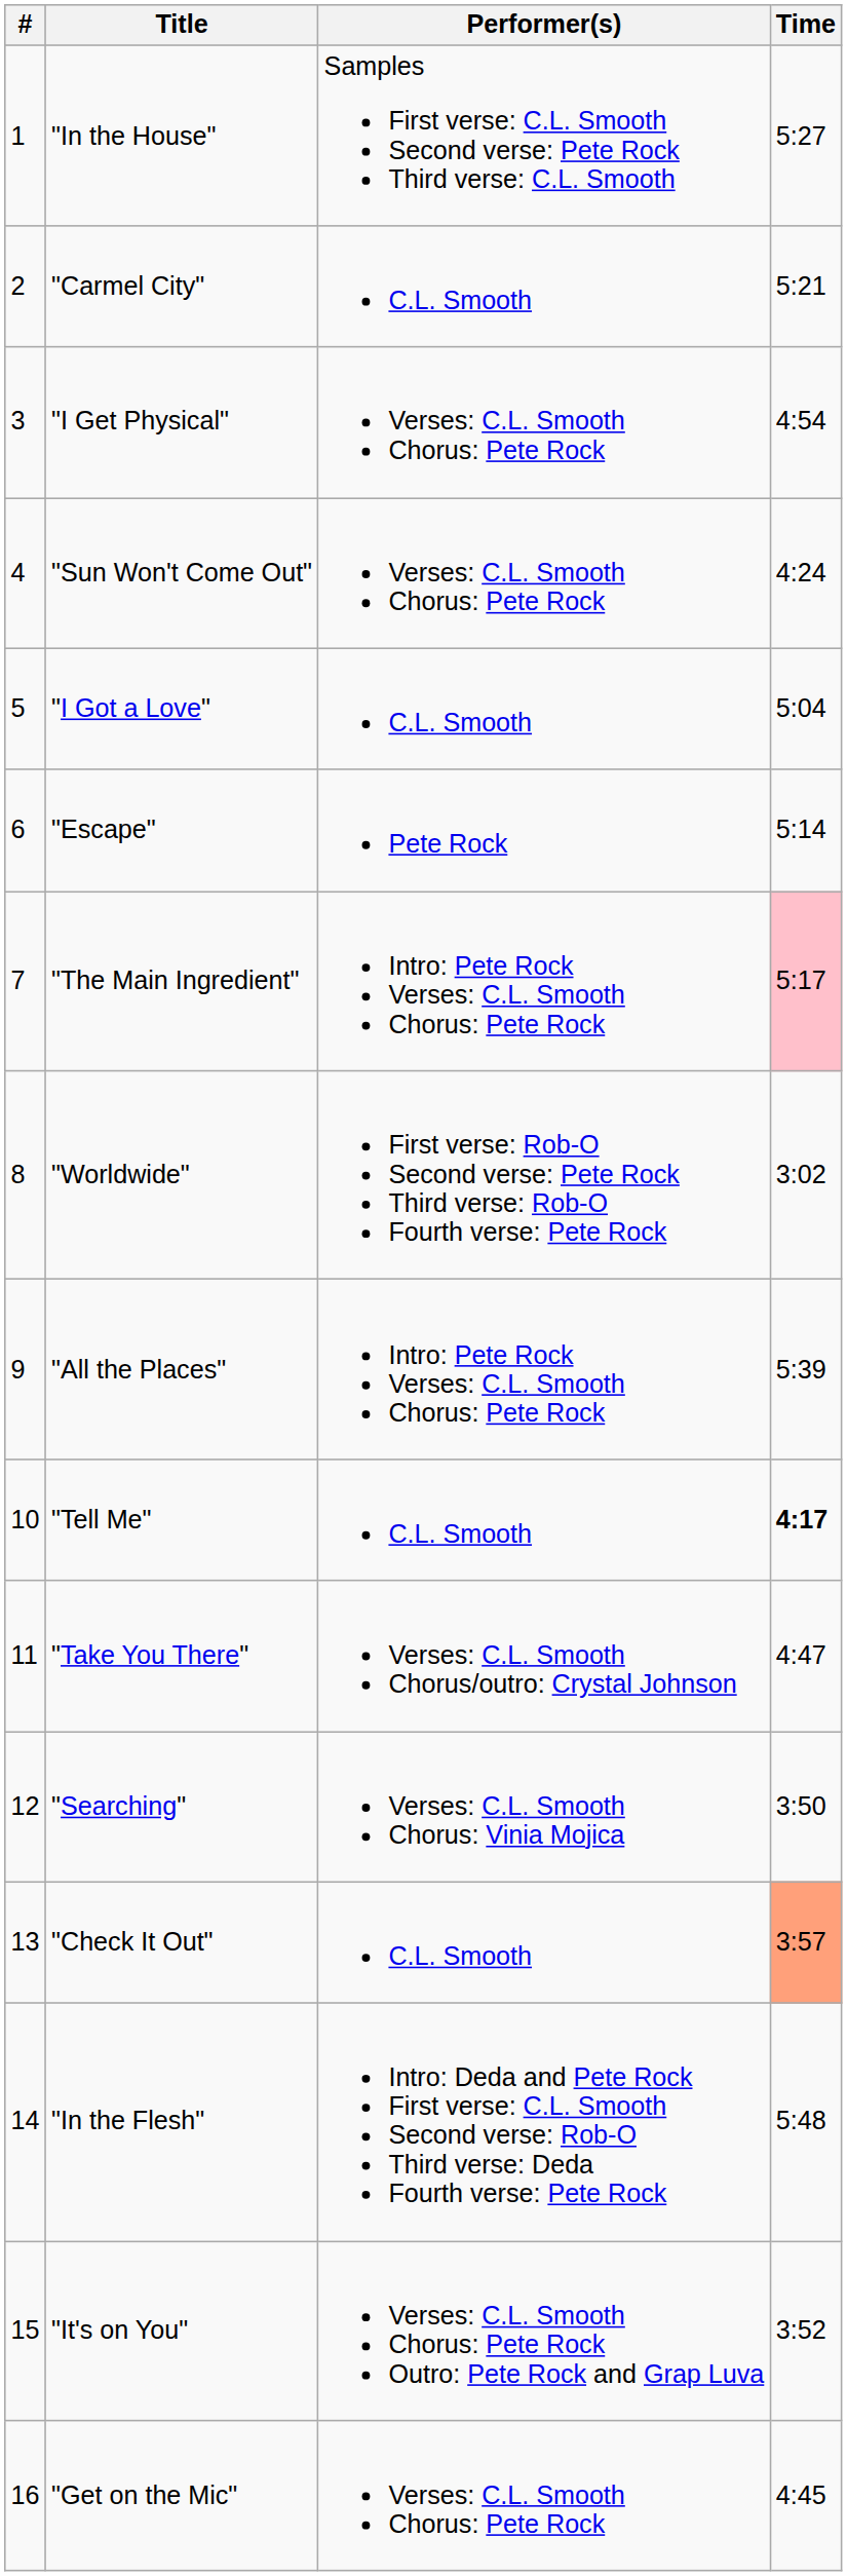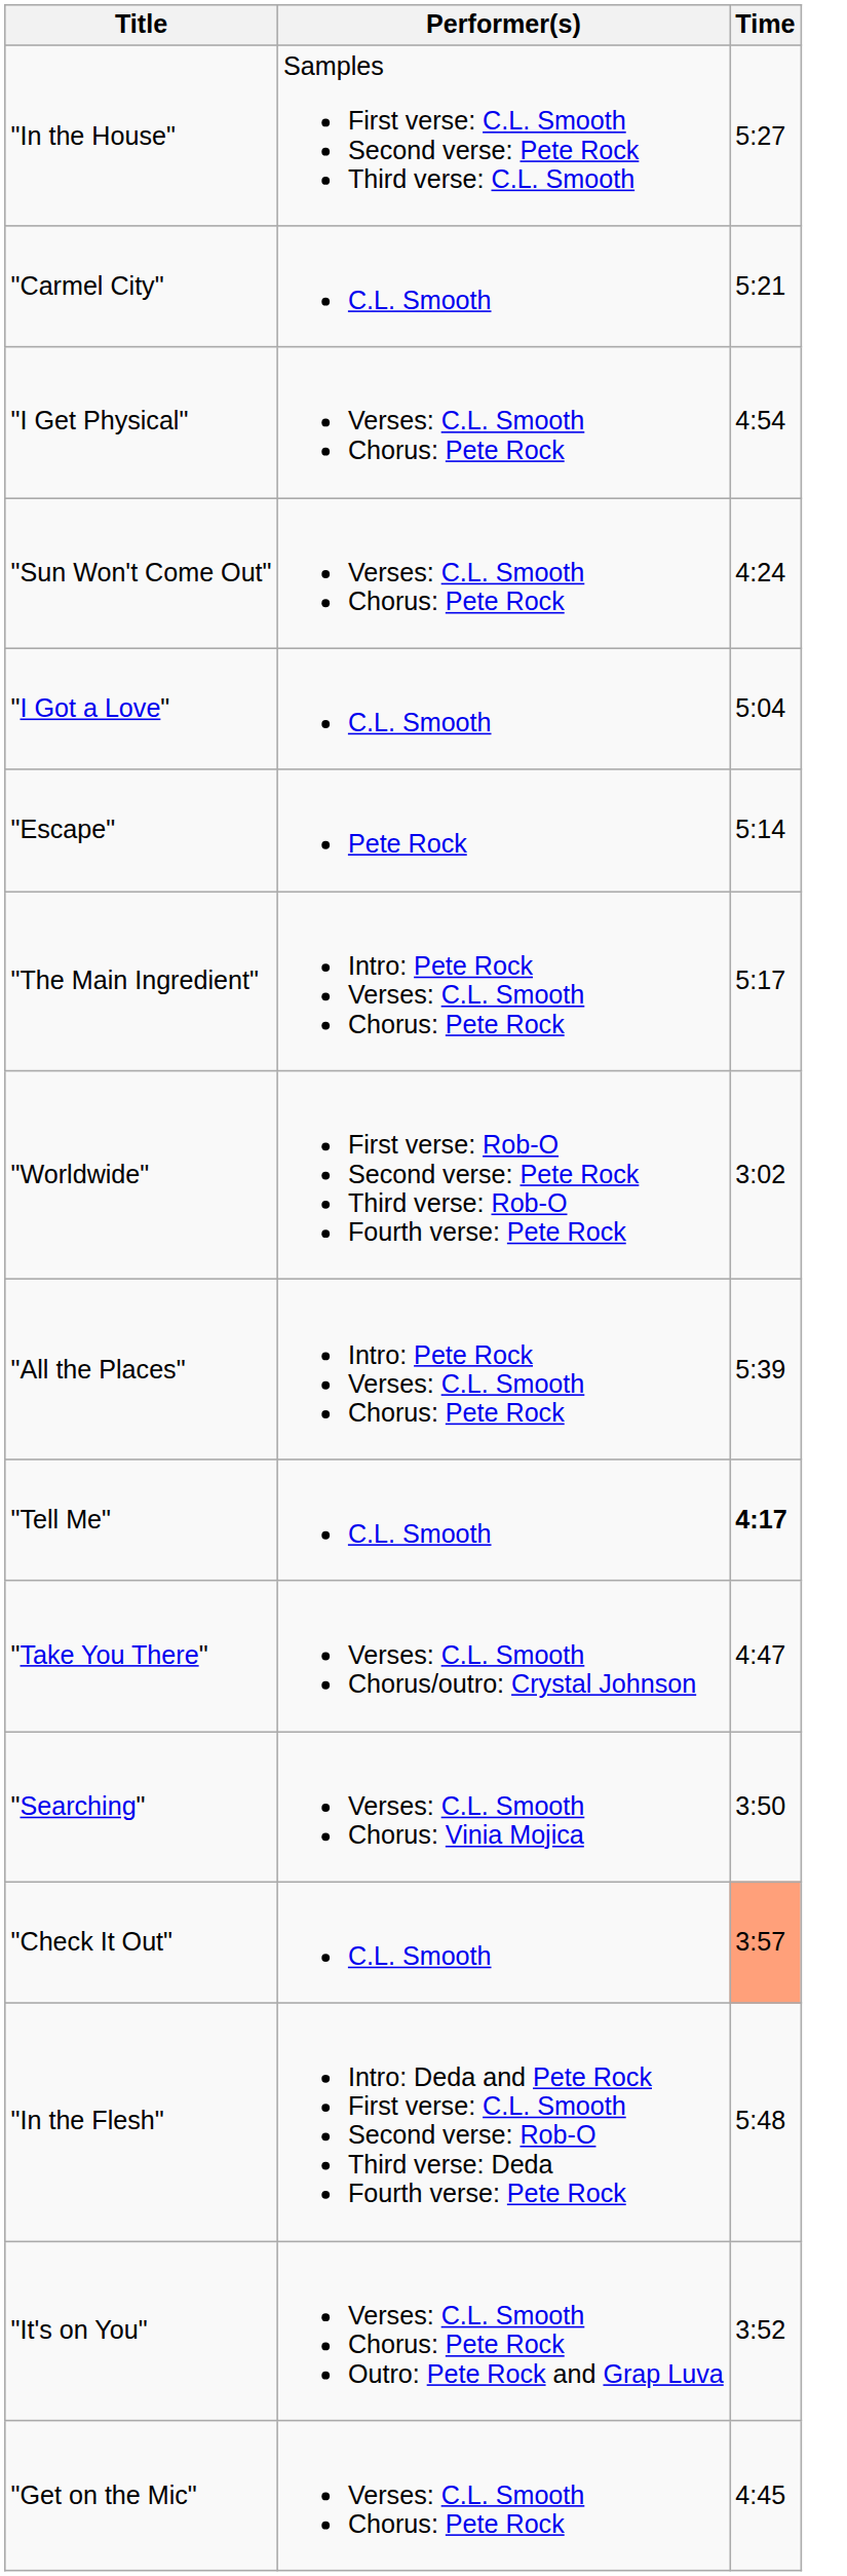- column: # | 1 | 2 | 3 | 4 | 5 | 6 | 7 | 8 | 9 | 10 | 11 | 12 | 13 | 14 | 15 | 16
"The Main Ingredient" | Time: pink background -> no background
